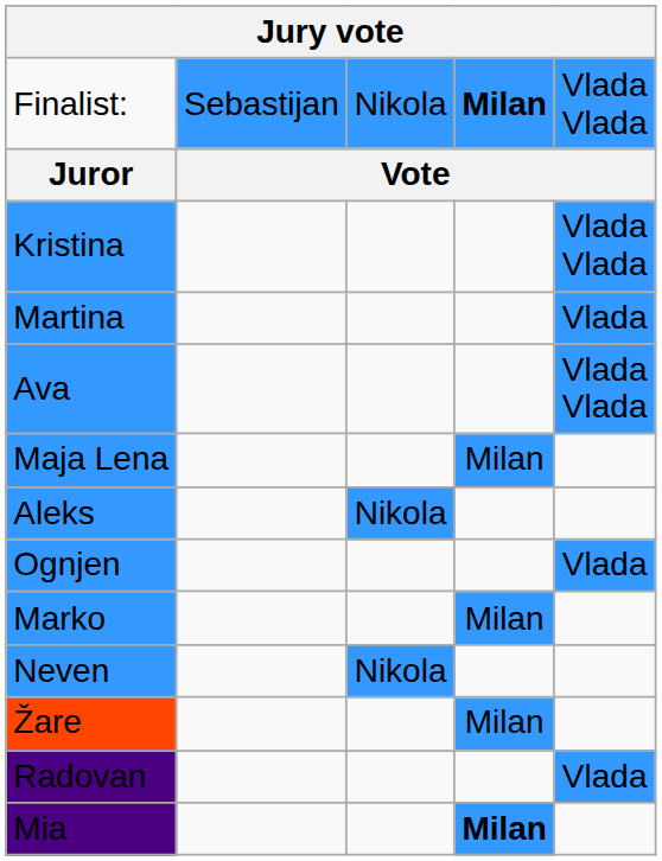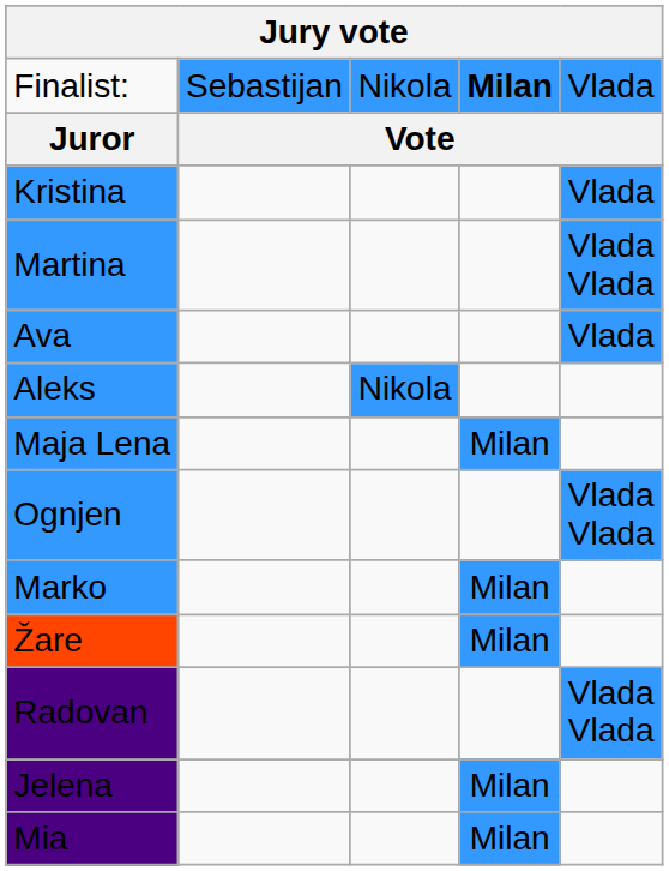Finalist: | column 5: Vlada Vlada -> Vlada
Kristina | column 5: Vlada Vlada -> Vlada
Martina | column 5: Vlada -> Vlada Vlada
Ava | column 5: Vlada Vlada -> Vlada
rows swapped: Aleks <-> Maja Lena
Ognjen | column 5: Vlada -> Vlada Vlada
- row: Neven | Nikola
Radovan | column 5: Vlada -> Vlada Vlada
+ row: Jelena | Milan
Mia | column 4: bold -> normal
